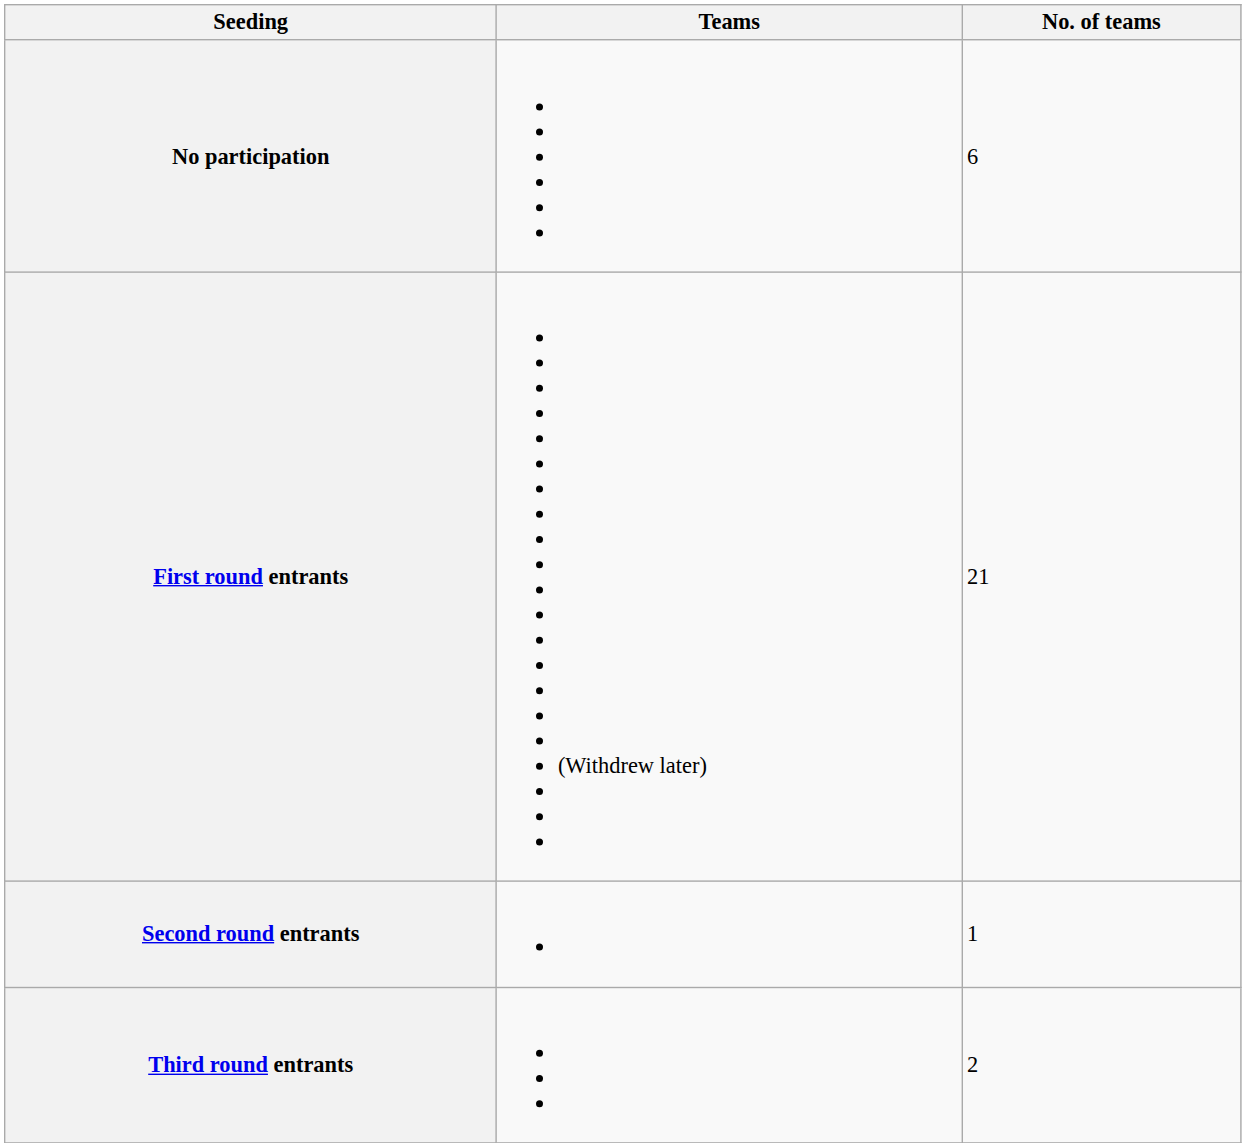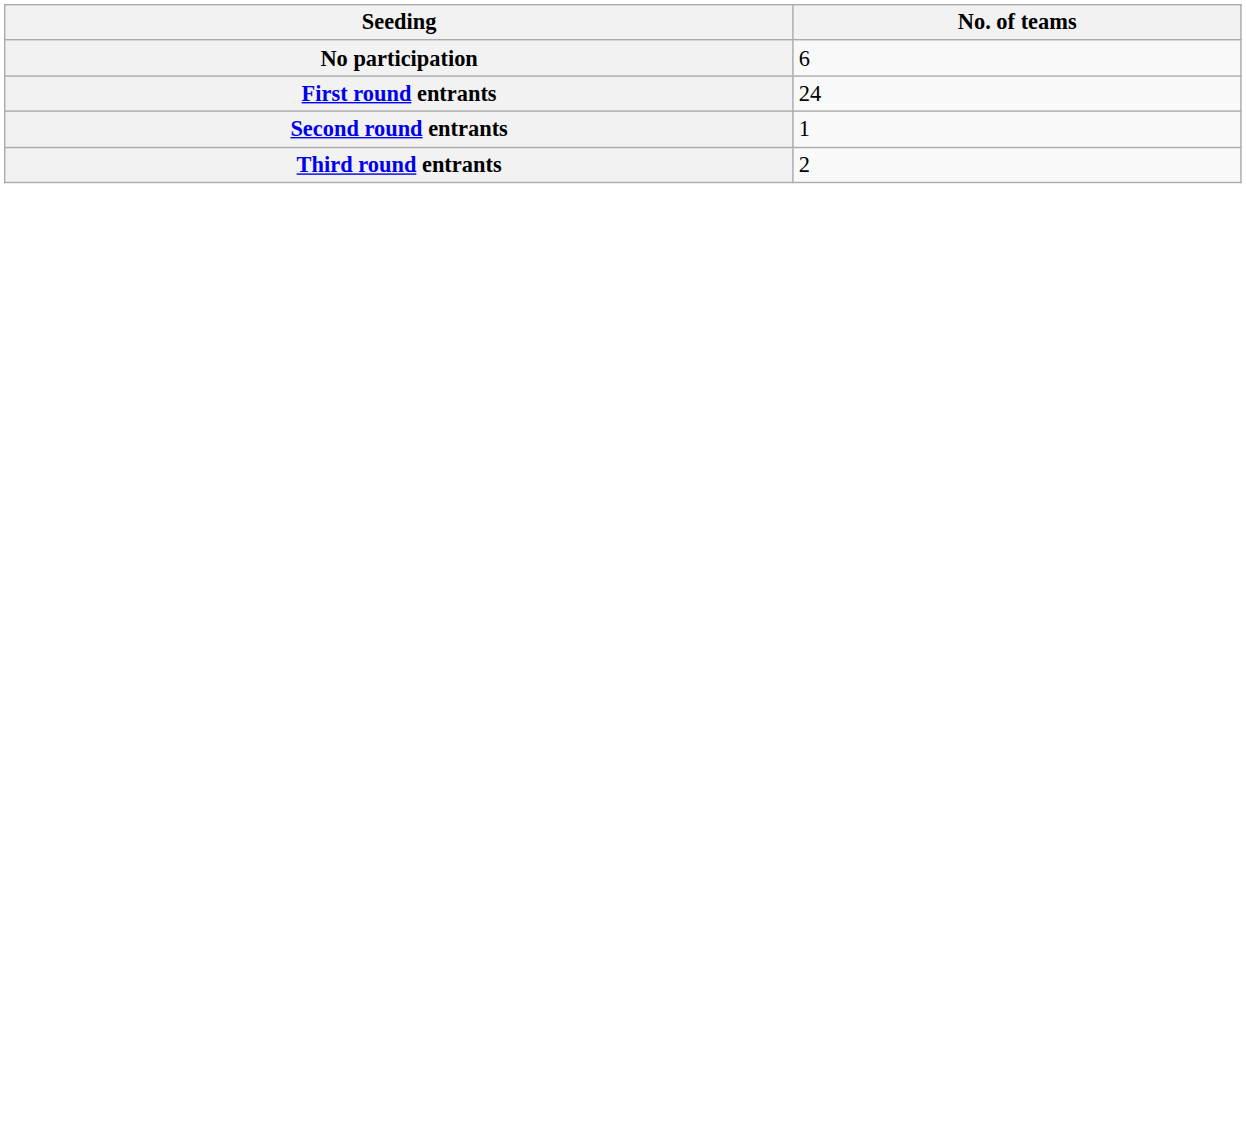- column: Teams | (Withdrew later)
First round entrants | No. of teams: 21 -> 24
